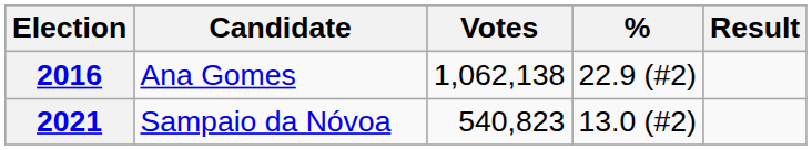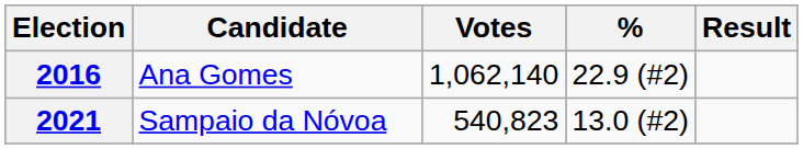2016 | Votes: 1,062,138 -> 1,062,140
